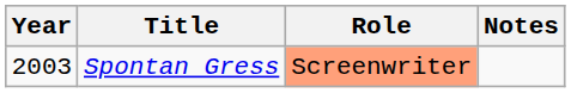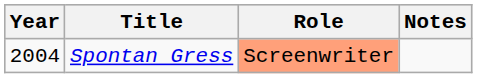Spontan Gress | Year: 2003 -> 2004
